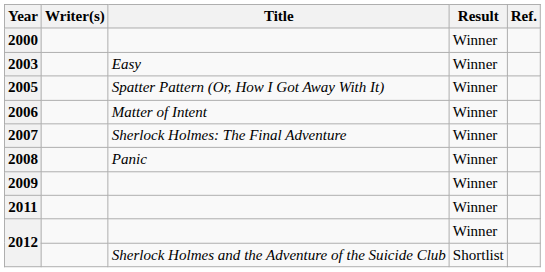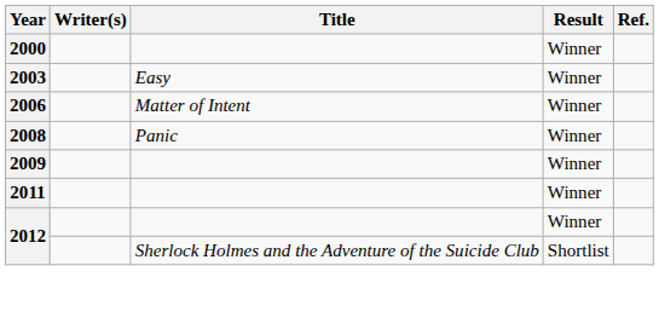- row: 2005 | Spatter Pattern (Or, How I Got Away With It) | Winner
- row: 2007 | Sherlock Holmes: The Final Adventure | Winner
